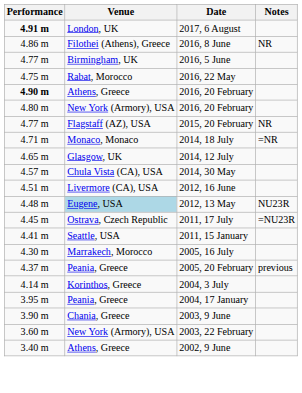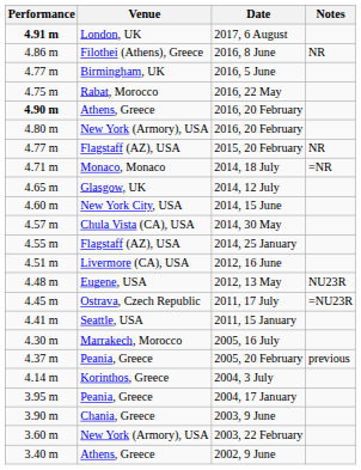+ row: 4.60 m | New York City, USA | 2014, 15 June
+ row: 4.55 m | Flagstaff (AZ), USA | 2014, 25 January
2012, 13 May | Venue: lightblue background -> no background
